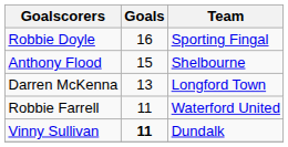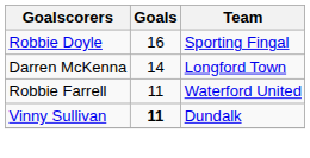- row: Anthony Flood | 15 | Shelbourne
Darren McKenna | Goals: 13 -> 14
